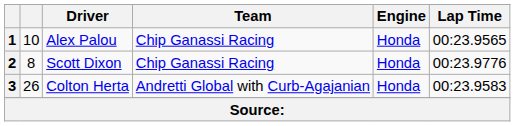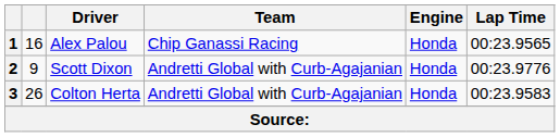1 | column 2: 10 -> 16
2 | column 2: 8 -> 9
2 | Team: Chip Ganassi Racing -> Andretti Global with Curb-Agajanian
